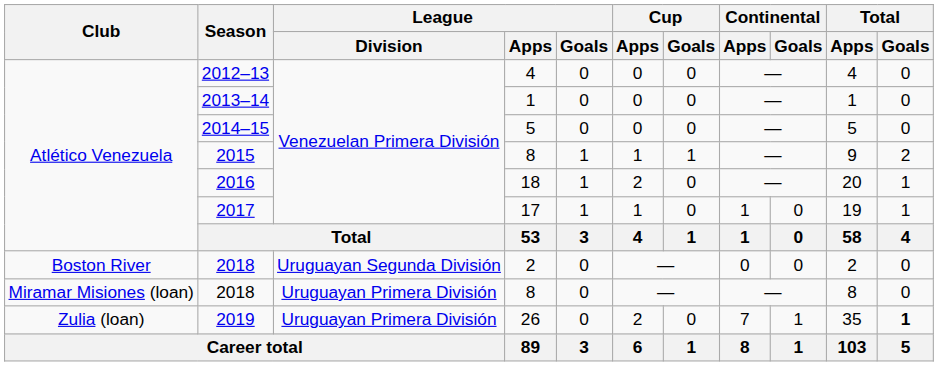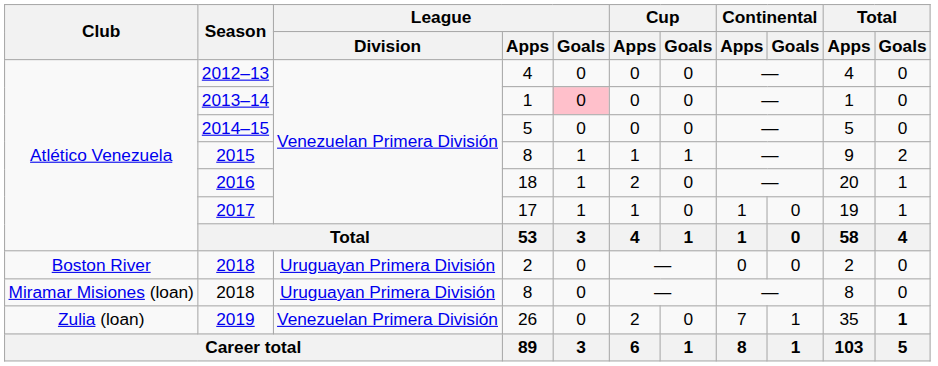2013–14 | League / Goals: no background -> pink background
2018 / 2 | League / Division: Uruguayan Segunda División -> Uruguayan Primera División
2019 | League / Division: Uruguayan Primera División -> Venezuelan Primera División
